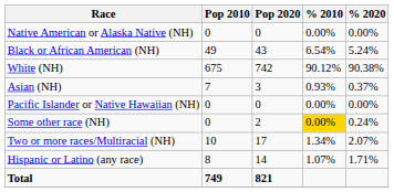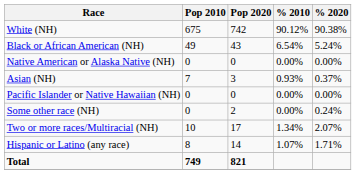rows swapped: White (NH) <-> Native American or Alaska Native (NH)
Some other race (NH) | % 2010: gold background -> no background
